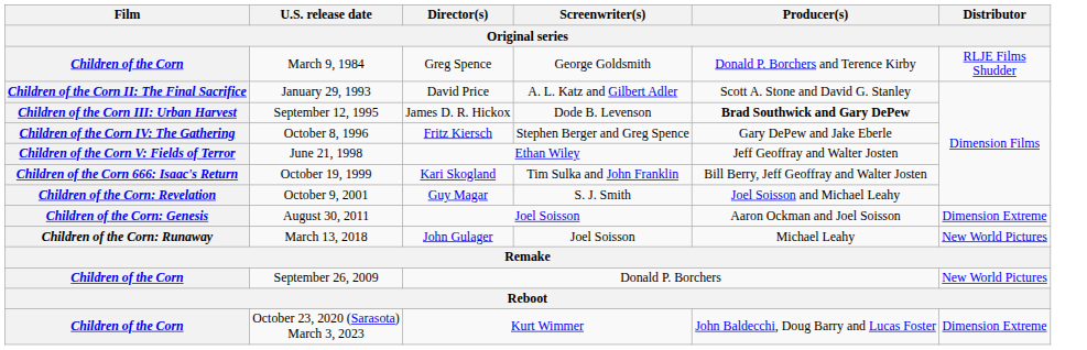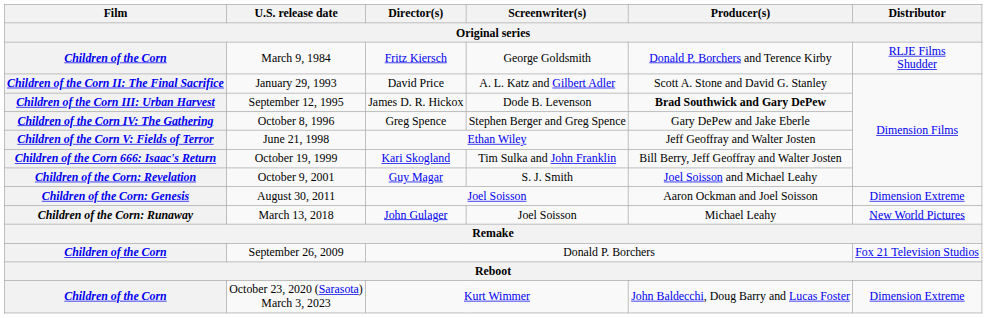March 9, 1984 | Director(s): Greg Spence -> Fritz Kiersch
October 8, 1996 | Director(s): Fritz Kiersch -> Greg Spence
September 26, 2009 | Distributor: New World Pictures -> Fox 21 Television Studios
